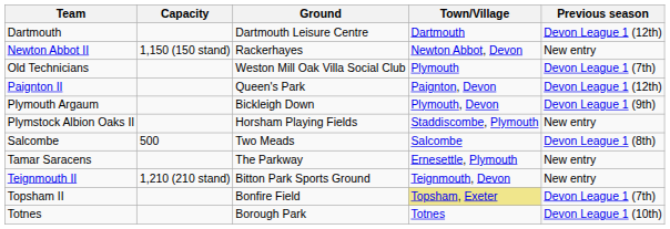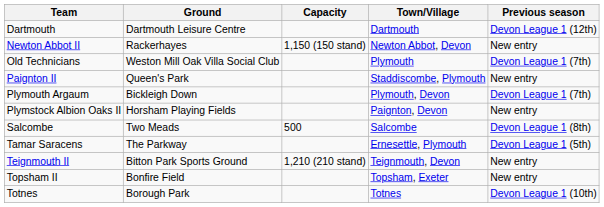columns swapped: Ground <-> Capacity
Paignton II | Town/Village: Paignton, Devon -> Staddiscombe, Plymouth
Paignton II | Previous season: Devon League 1 (12th) -> New entry
Plymouth Argaum | Previous season: Devon League 1 (9th) -> Devon League 1 (7th)
Plymstock Albion Oaks II | Town/Village: Staddiscombe, Plymouth -> Paignton, Devon
Tamar Saracens | Previous season: New entry -> Devon League 1 (5th)
Topsham II | Town/Village: khaki background -> no background
Topsham II | Previous season: Devon League 1 (7th) -> New entry
